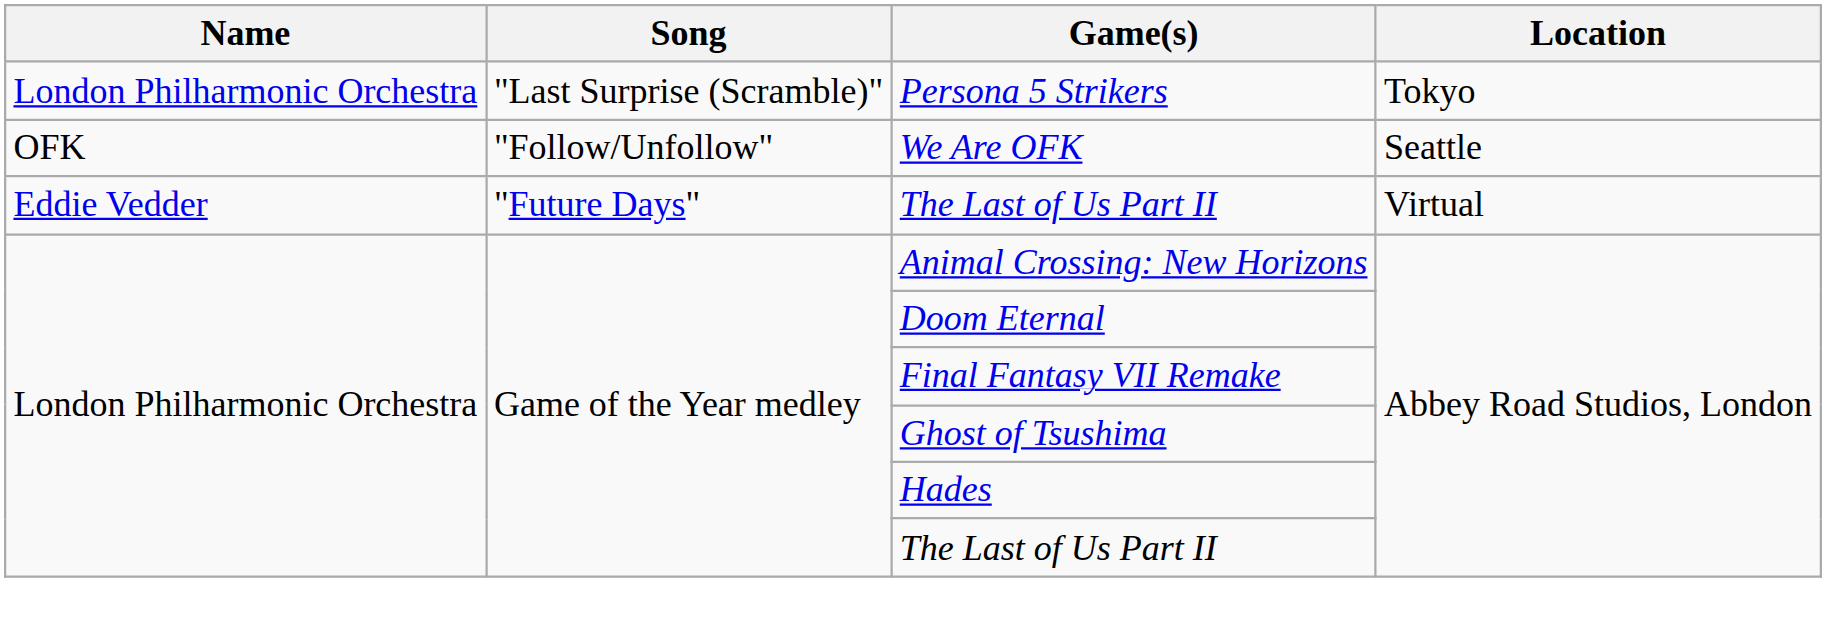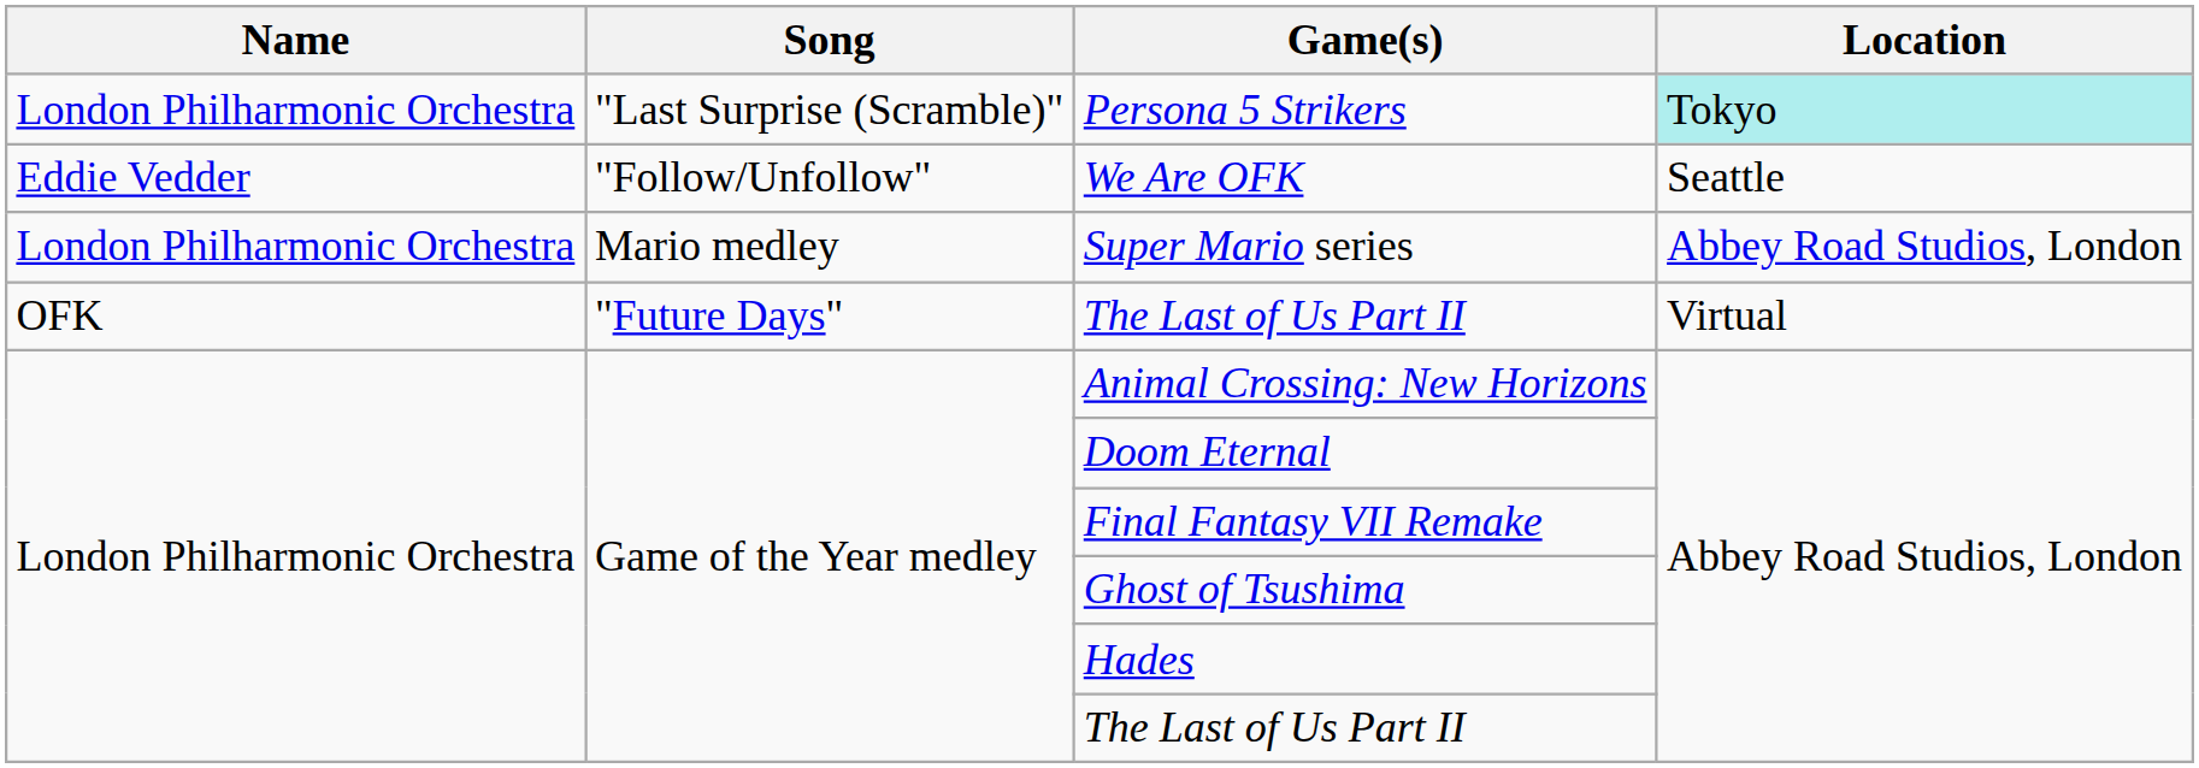Persona 5 Strikers | Location: no background -> paleturquoise background
We Are OFK | Name: OFK -> Eddie Vedder
+ row: London Philharmonic Orchestra | Mario medley | Super Mario series | Abbey Road Studios, London
"Future Days" / The Last of Us Part II | Name: Eddie Vedder -> OFK
